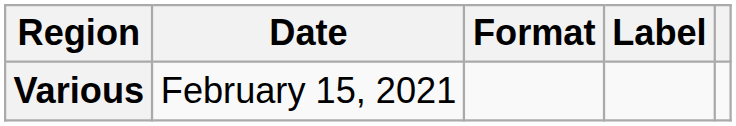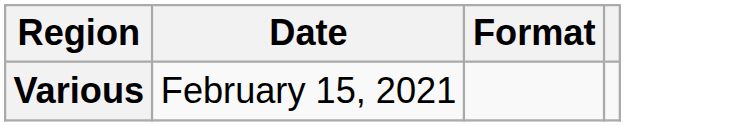- column: Label
